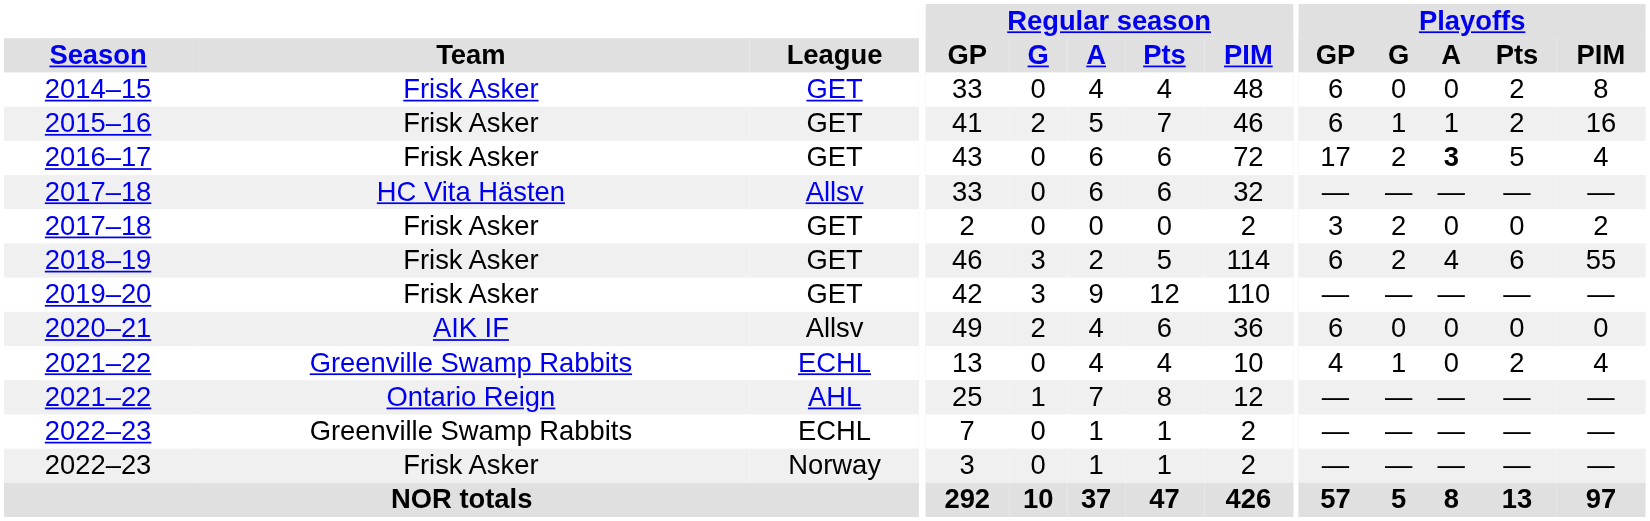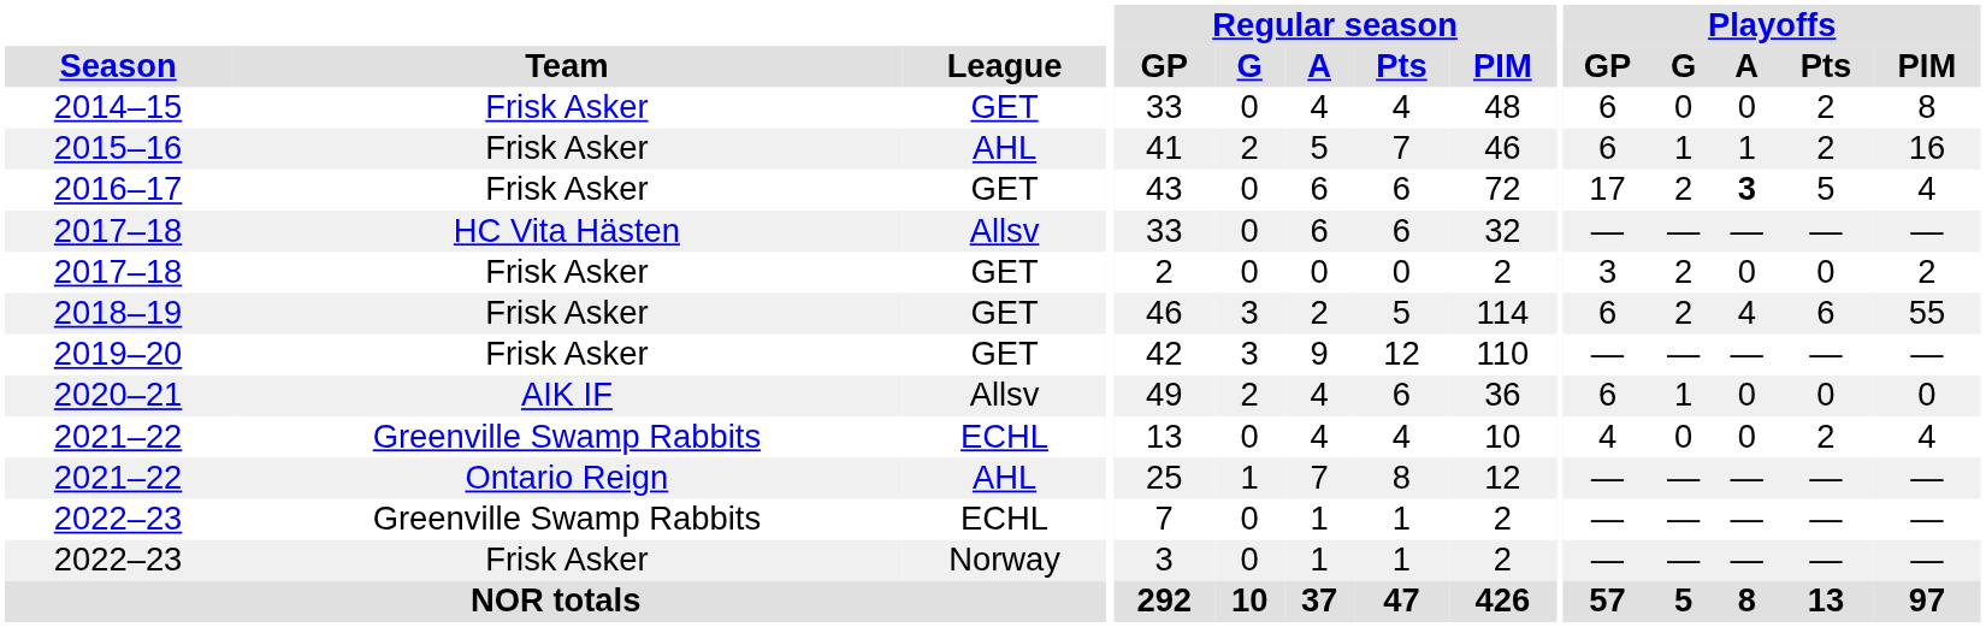2015–16 | League: GET -> AHL
2020–21 | Playoffs / G: 0 -> 1
2021–22 / Greenville Swamp Rabbits | Playoffs / G: 1 -> 0
